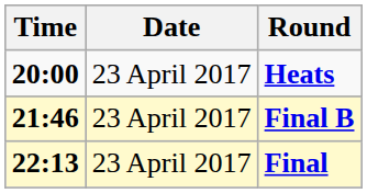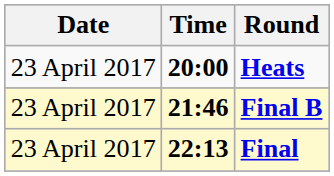columns swapped: Date <-> Time
